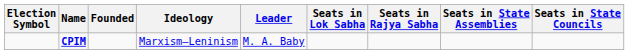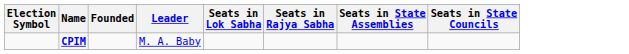- column: Ideology | Marxism–Leninism
